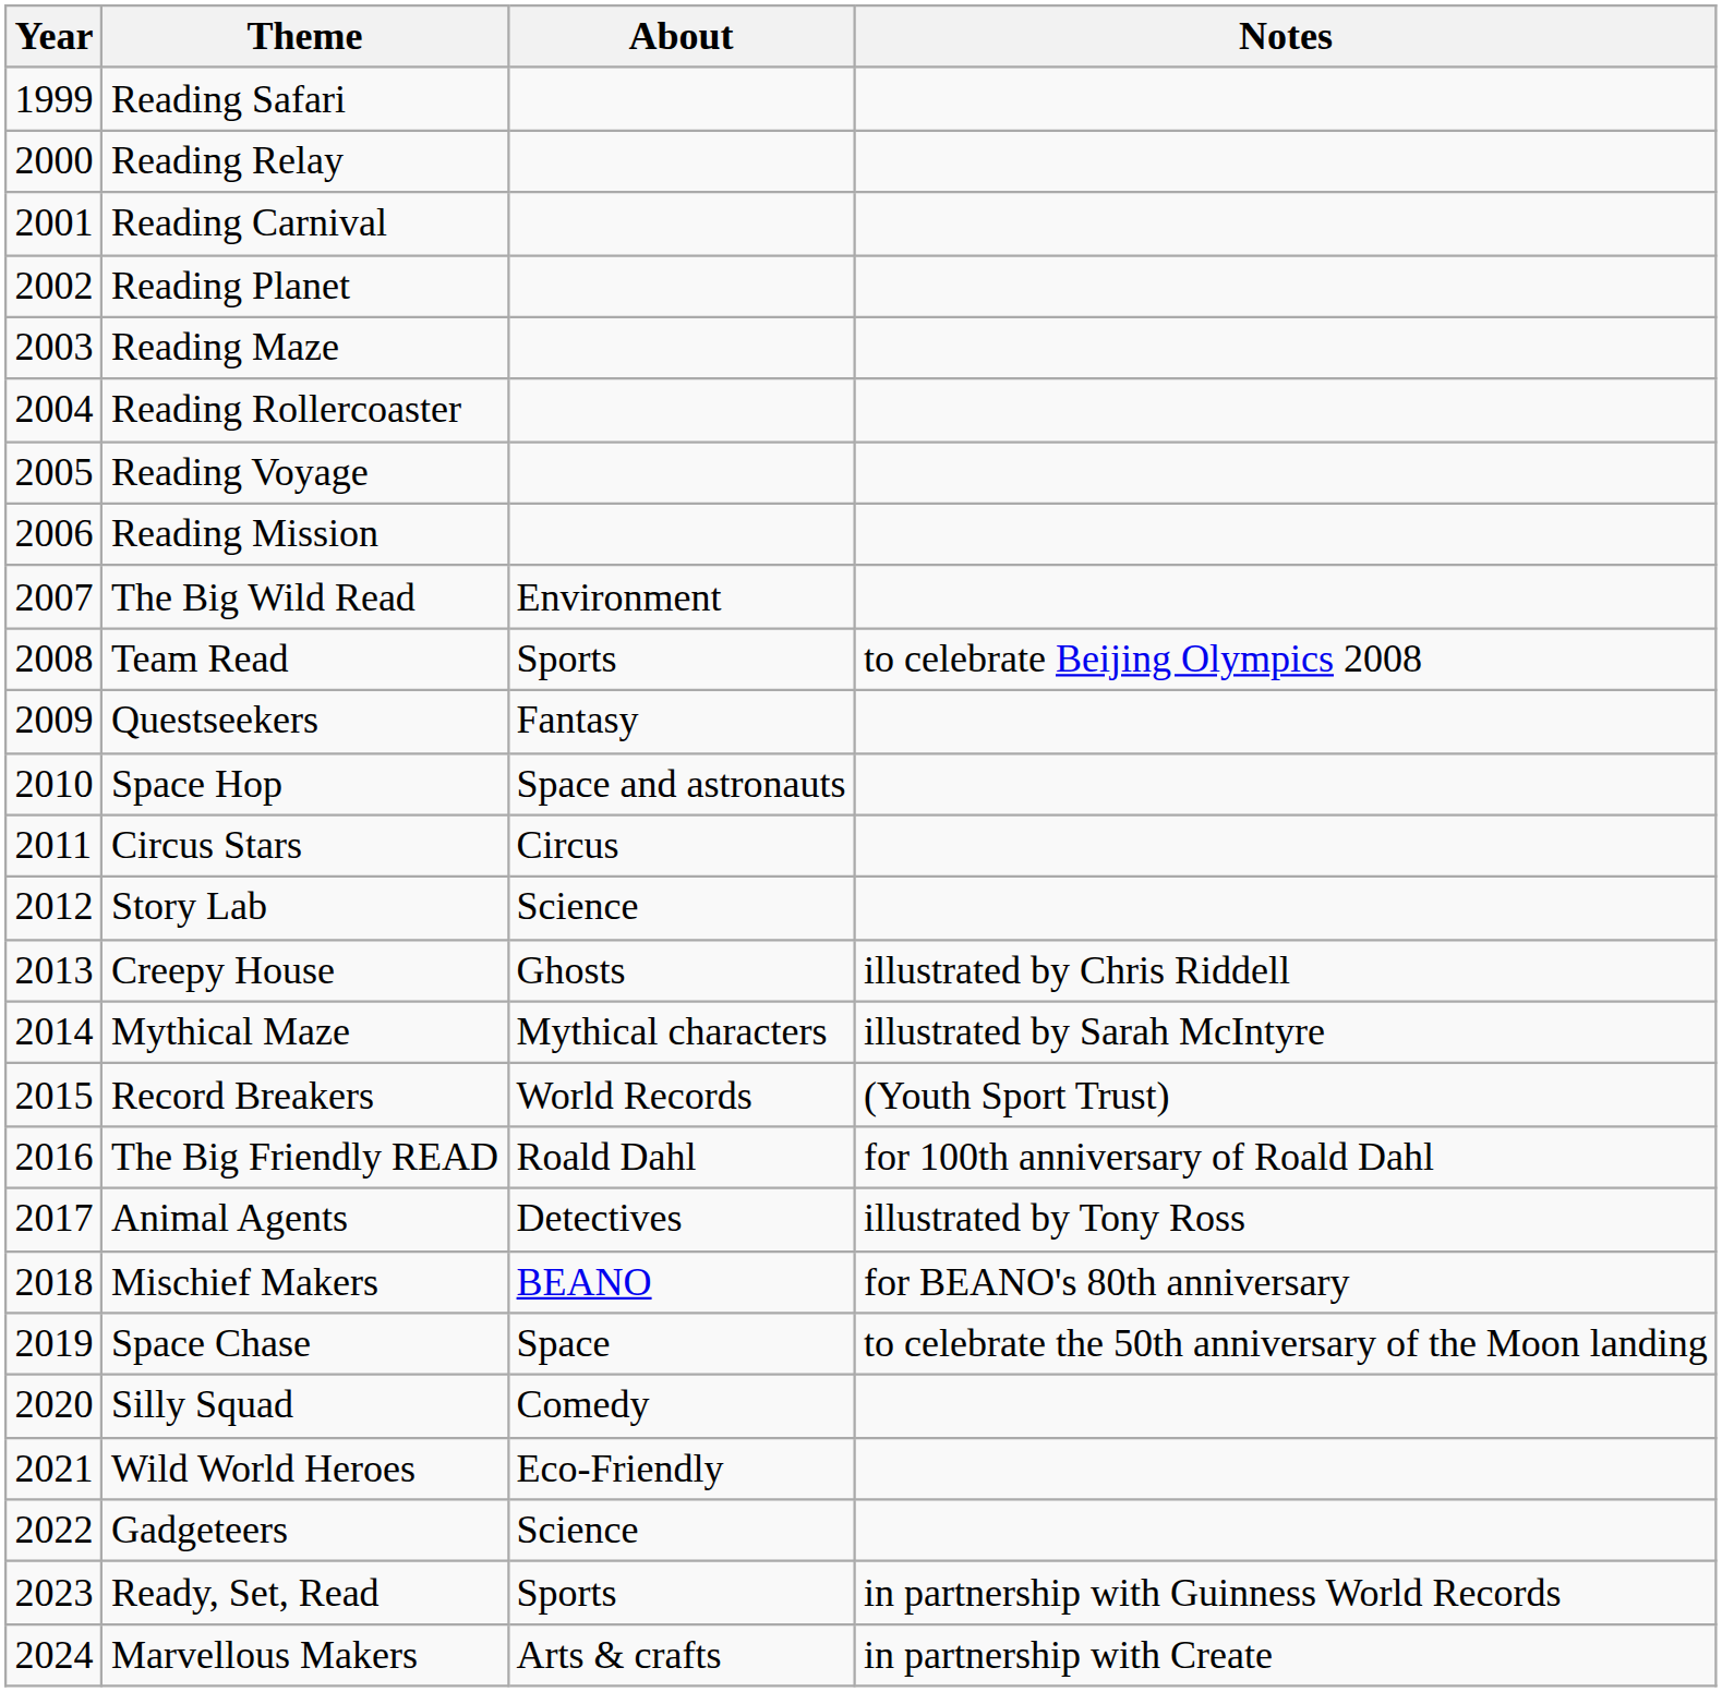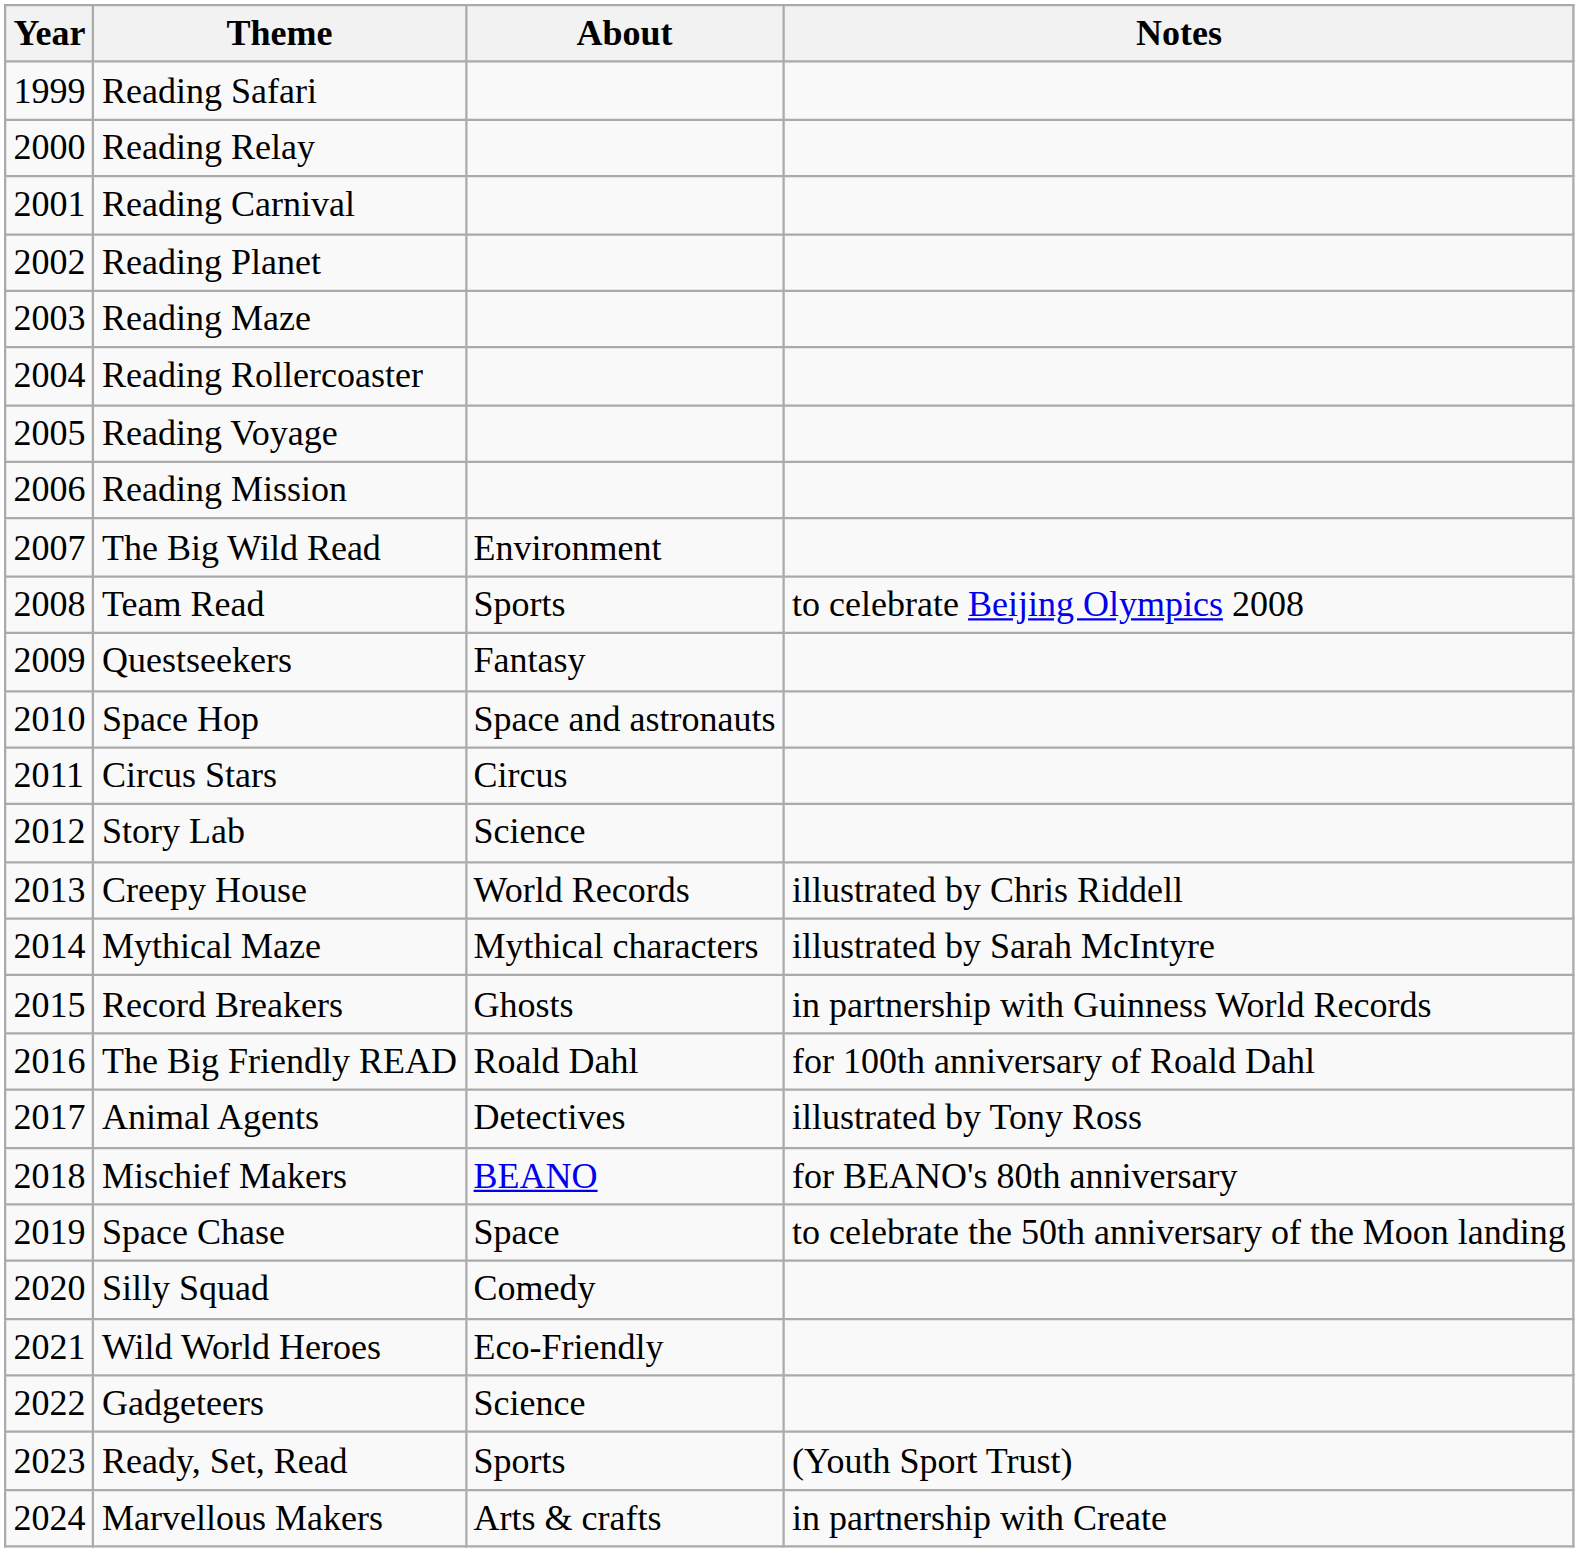Creepy House | About: Ghosts -> World Records
Record Breakers | About: World Records -> Ghosts
Record Breakers | Notes: (Youth Sport Trust) -> in partnership with Guinness World Records
Ready, Set, Read | Notes: in partnership with Guinness World Records -> (Youth Sport Trust)
